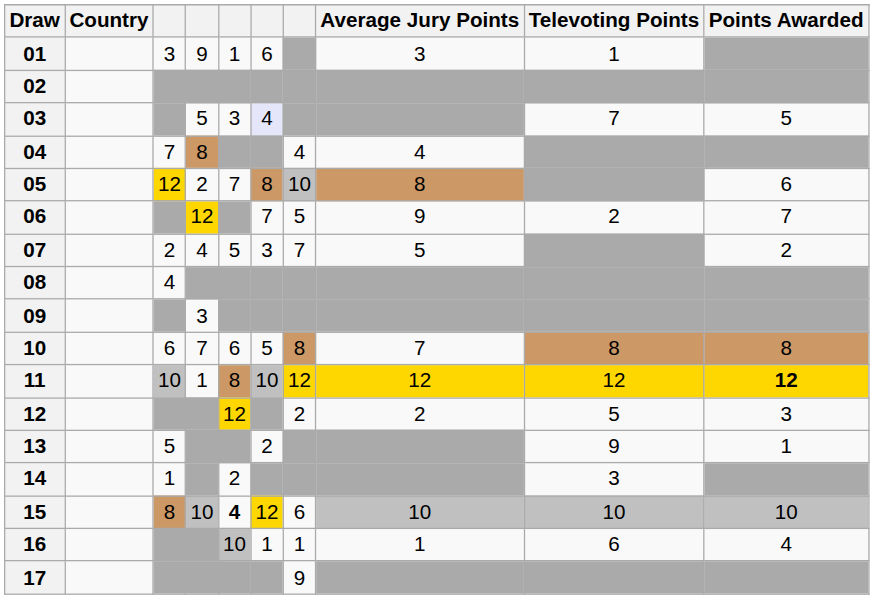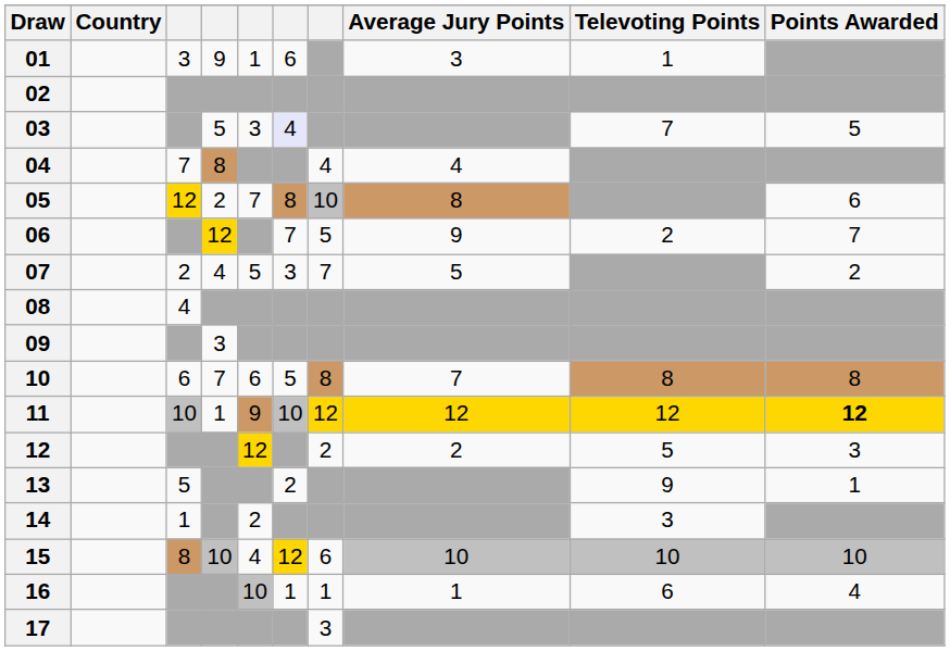11 | column 5: 8 -> 9
15 | column 5: bold -> normal
17 | column 7: 9 -> 3
